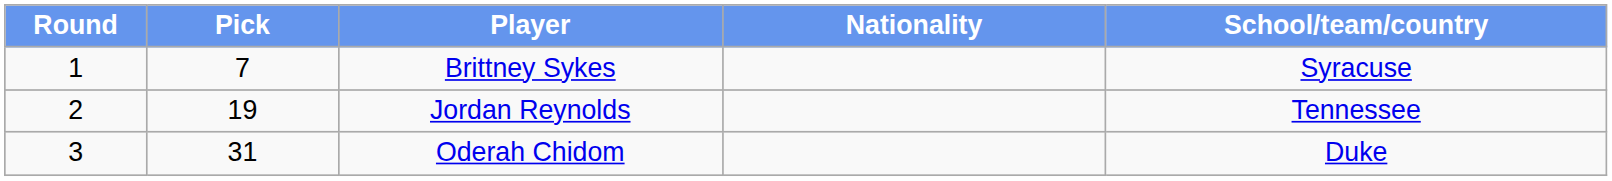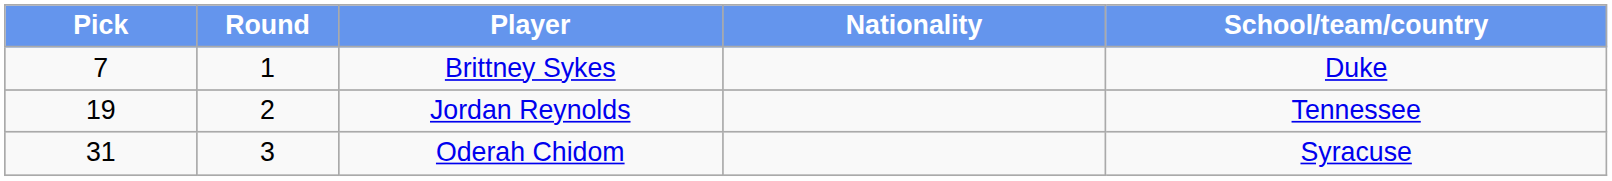columns swapped: Round <-> Pick
Brittney Sykes | School/team/country: Syracuse -> Duke
Oderah Chidom | School/team/country: Duke -> Syracuse
